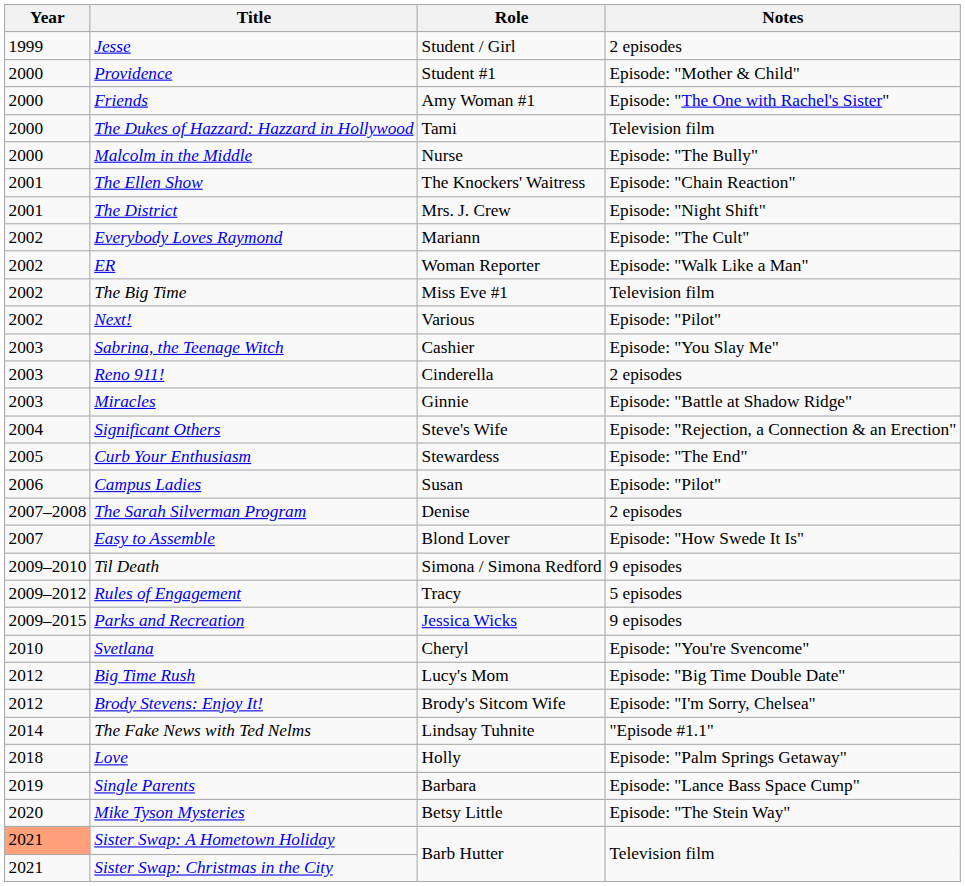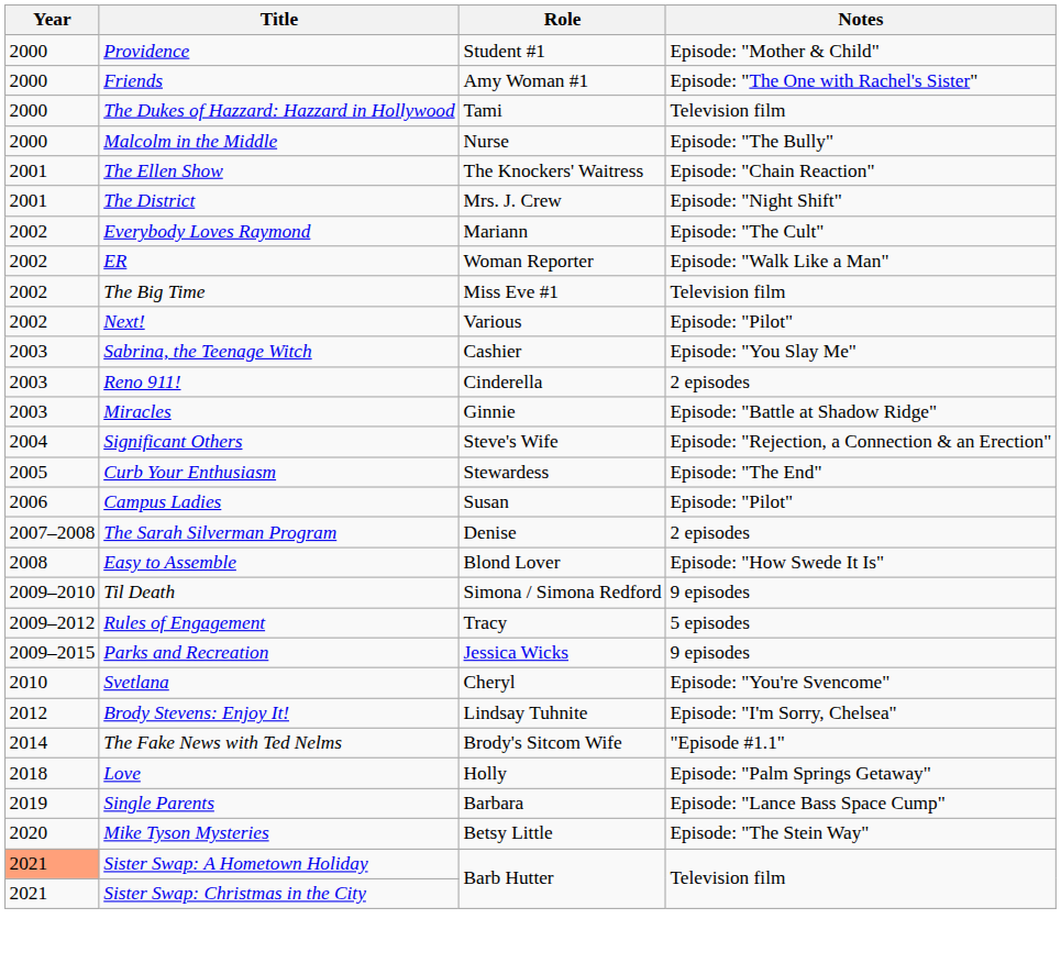- row: 1999 | Jesse | Student / Girl | 2 episodes
Easy to Assemble | Year: 2007 -> 2008
- row: 2012 | Big Time Rush | Lucy's Mom | Episode: "Big Time Double Date"
Brody Stevens: Enjoy It! | Role: Brody's Sitcom Wife -> Lindsay Tuhnite
The Fake News with Ted Nelms | Role: Lindsay Tuhnite -> Brody's Sitcom Wife
